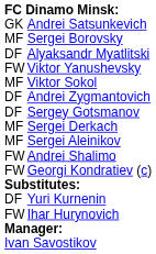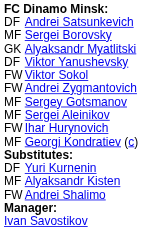Andrei Satsunkevich | column 1: GK -> DF
Alyaksandr Myatlitski | column 1: DF -> GK
Viktor Yanushevsky | column 1: FW -> DF
Viktor Sokol | column 1: MF -> FW
Andrei Zygmantovich | column 1: DF -> FW
Sergey Gotsmanov | column 1: DF -> MF
- row: MF | Sergei Derkach
rows swapped: Andrei Shalimo <-> Ihar Hurynovich
Georgi Kondratiev (c) | column 1: FW -> MF
+ row: MF | Alyaksandr Kisten
